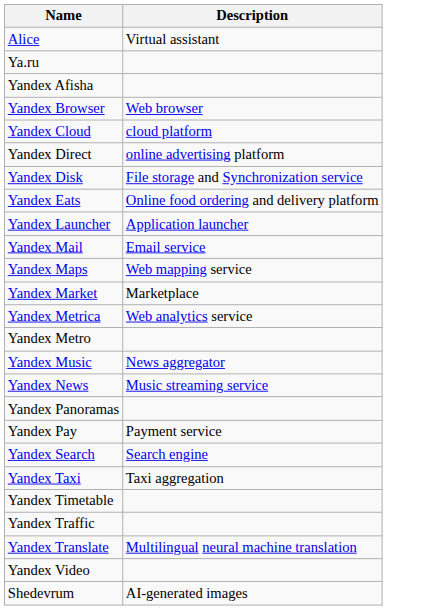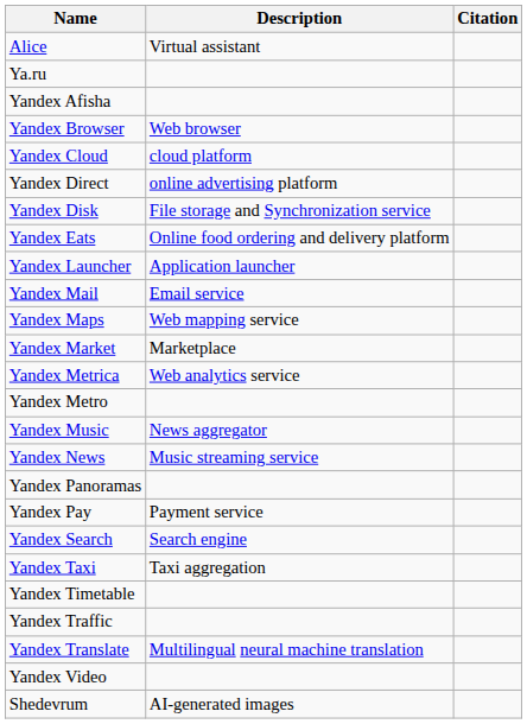+ column: Citation
